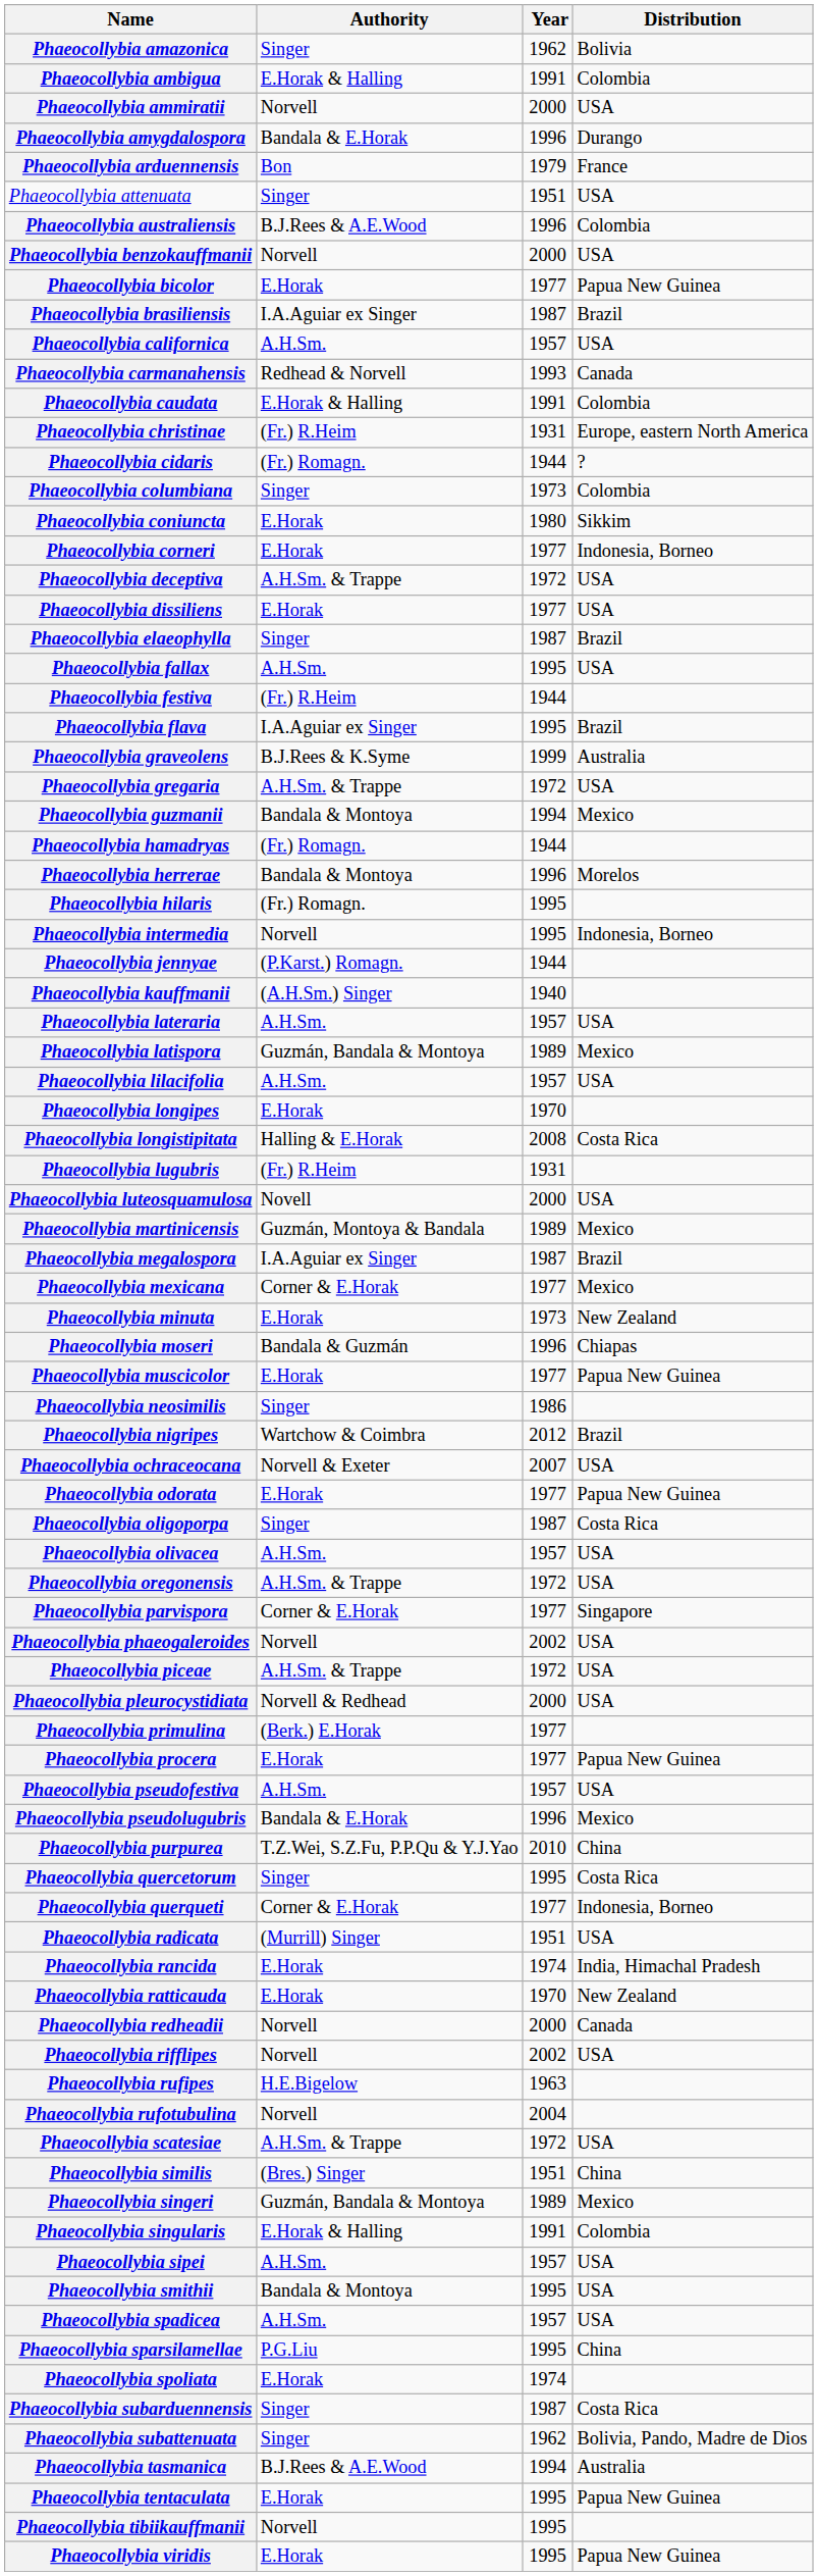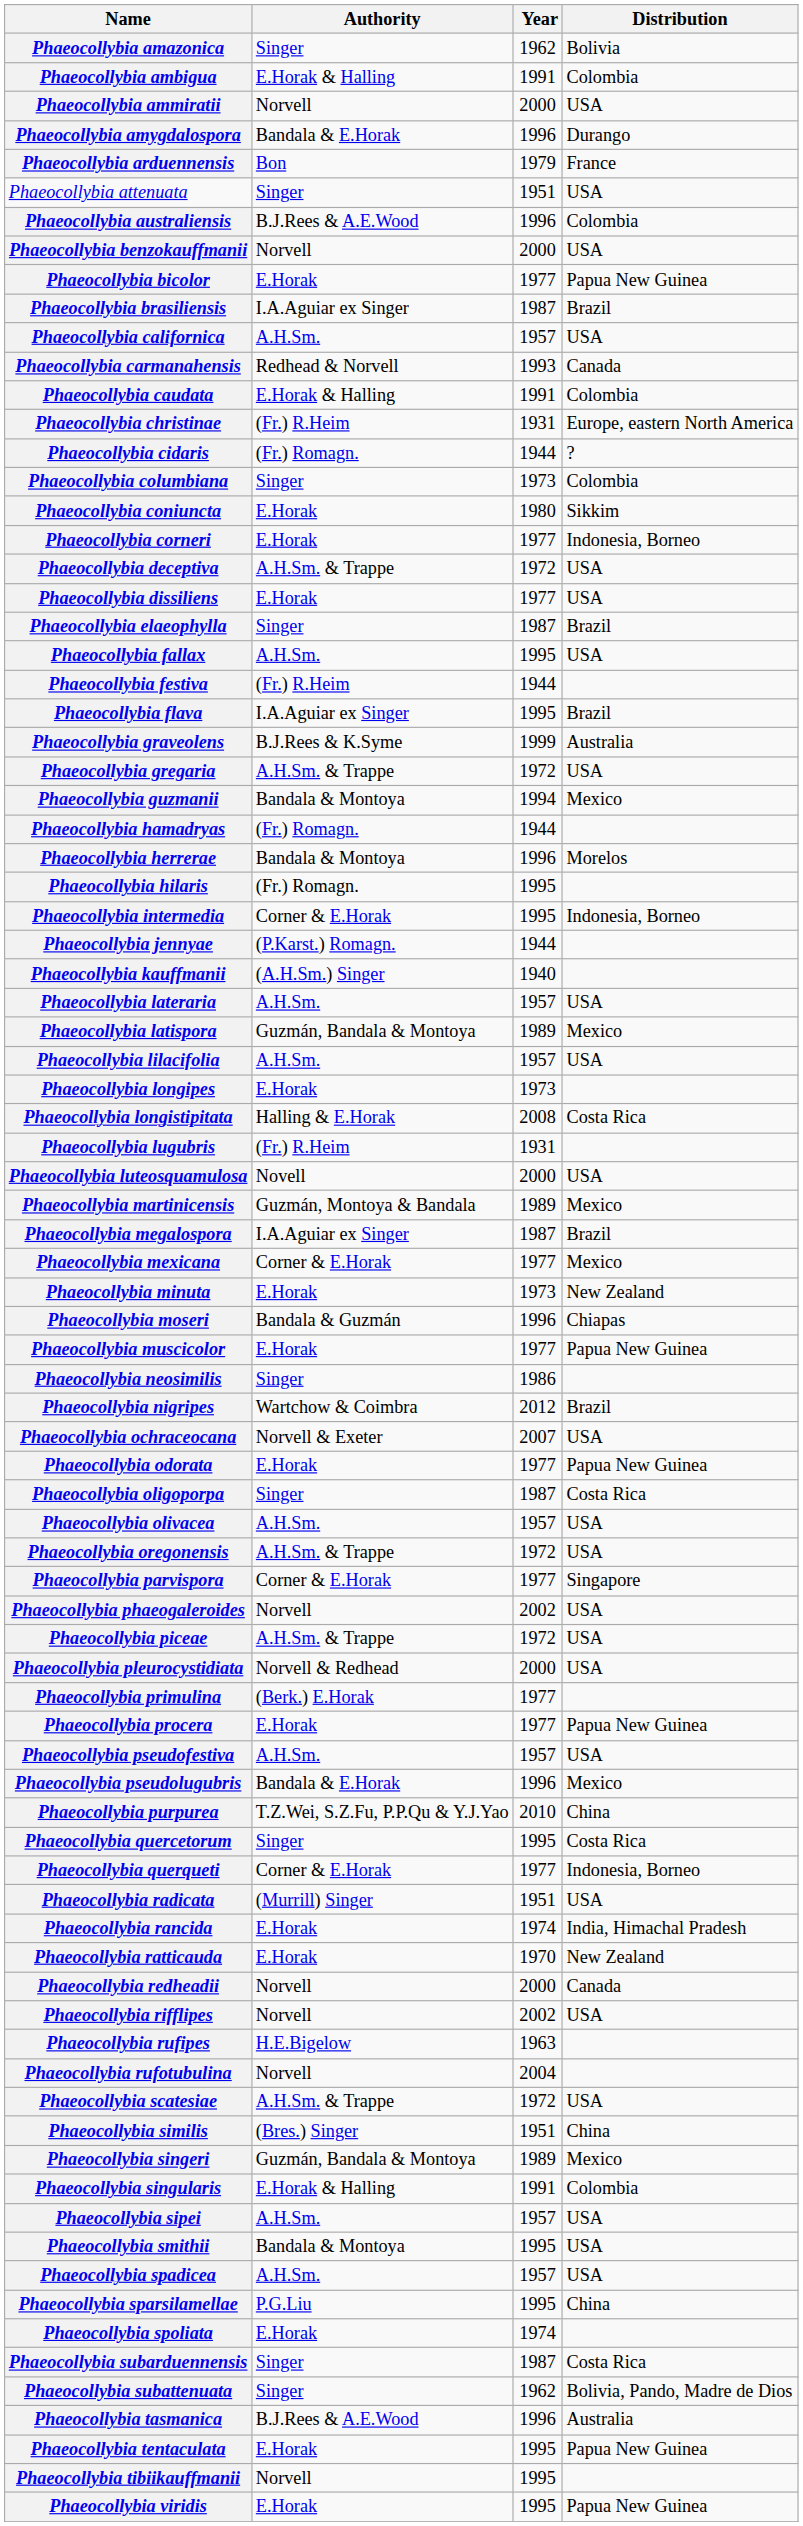Phaeocollybia intermedia | Authority: Norvell -> Corner & E.Horak
Phaeocollybia longipes | Year: 1970 -> 1973
Phaeocollybia tasmanica | Year: 1994 -> 1996
